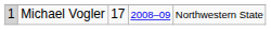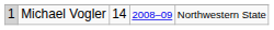Michael Vogler | column 3: 17 -> 14
